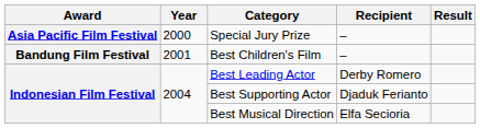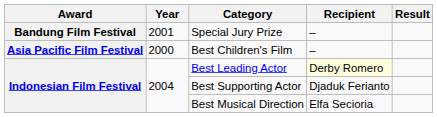Special Jury Prize | Award: Asia Pacific Film Festival -> Bandung Film Festival
Special Jury Prize | Year: 2000 -> 2001
Best Children's Film | Award: Bandung Film Festival -> Asia Pacific Film Festival
Best Children's Film | Year: 2001 -> 2000
Best Leading Actor | Recipient: no background -> lightyellow background
